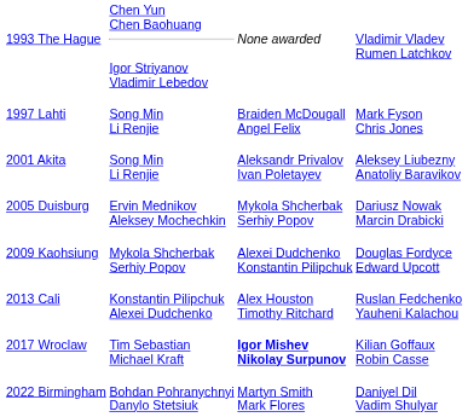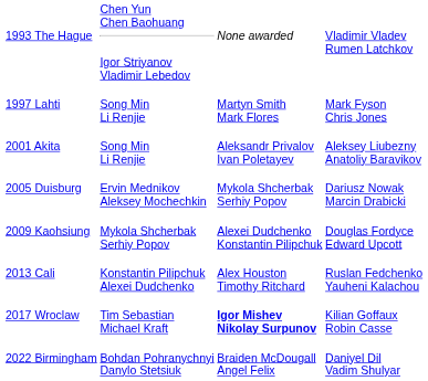1997 Lahti | column 3: Braiden McDougall Angel Felix -> Martyn Smith Mark Flores
2022 Birmingham | column 3: Martyn Smith Mark Flores -> Braiden McDougall Angel Felix
